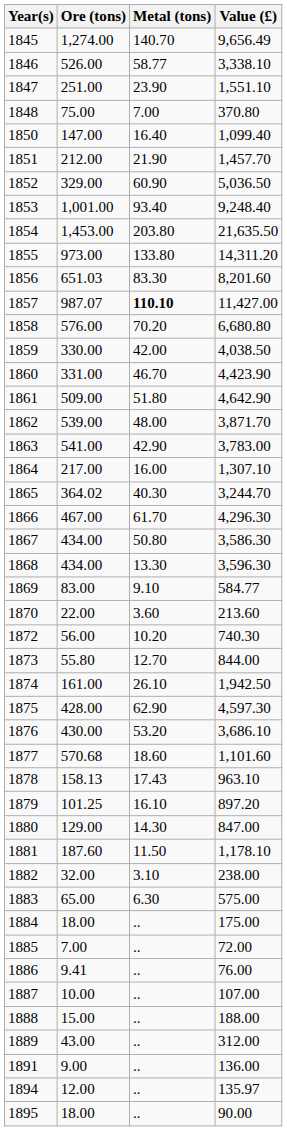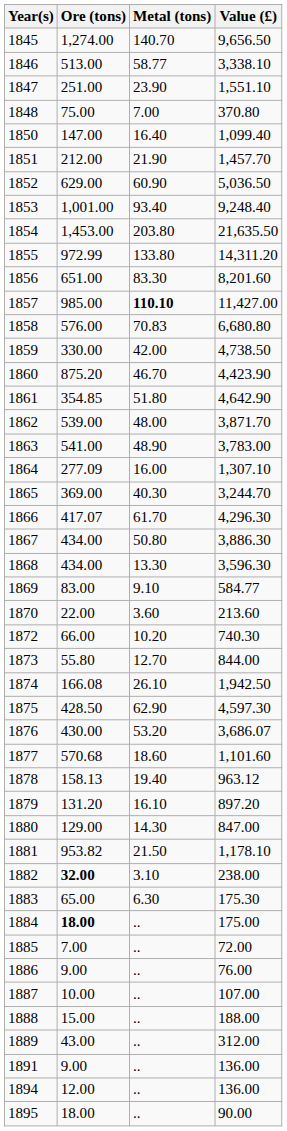1845 | Value (£): 9,656.49 -> 9,656.50
1846 | Ore (tons): 526.00 -> 513.00
1852 | Ore (tons): 329.00 -> 629.00
1855 | Ore (tons): 973.00 -> 972.99
1856 | Ore (tons): 651.03 -> 651.00
1857 | Ore (tons): 987.07 -> 985.00
1858 | Metal (tons): 70.20 -> 70.83
1859 | Value (£): 4,038.50 -> 4,738.50
1860 | Ore (tons): 331.00 -> 875.20
1861 | Ore (tons): 509.00 -> 354.85
1863 | Metal (tons): 42.90 -> 48.90
1864 | Ore (tons): 217.00 -> 277.09
1865 | Ore (tons): 364.02 -> 369.00
1866 | Ore (tons): 467.00 -> 417.07
1867 | Value (£): 3,586.30 -> 3,886.30
1872 | Ore (tons): 56.00 -> 66.00
1874 | Ore (tons): 161.00 -> 166.08
1875 | Ore (tons): 428.00 -> 428.50
1876 | Value (£): 3,686.10 -> 3,686.07
1878 | Metal (tons): 17.43 -> 19.40
1878 | Value (£): 963.10 -> 963.12
1879 | Ore (tons): 101.25 -> 131.20
1881 | Ore (tons): 187.60 -> 953.82
1881 | Metal (tons): 11.50 -> 21.50
1882 | Ore (tons): normal -> bold
1883 | Value (£): 575.00 -> 175.30
1884 | Ore (tons): normal -> bold
1886 | Ore (tons): 9.41 -> 9.00
1894 | Value (£): 135.97 -> 136.00
